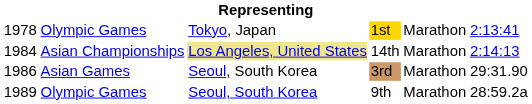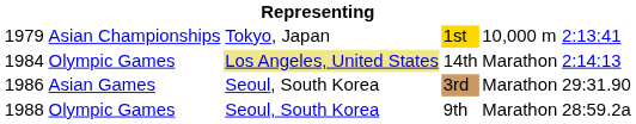1st | column 1: 1978 -> 1979
1st | column 2: Olympic Games -> Asian Championships
1st | column 5: Marathon -> 10,000 m
14th | column 2: Asian Championships -> Olympic Games
9th | column 1: 1989 -> 1988
